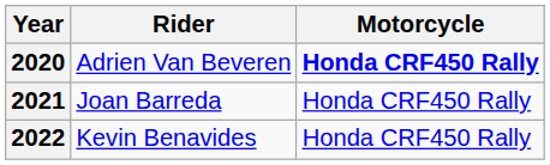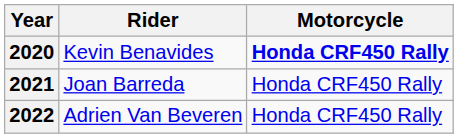2020 | Rider: Adrien Van Beveren -> Kevin Benavides
2022 | Rider: Kevin Benavides -> Adrien Van Beveren
